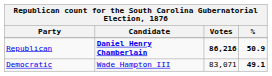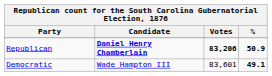Republican | Votes: 86,216 -> 83,206
Democratic | Votes: 83,071 -> 83,601
